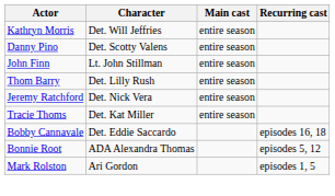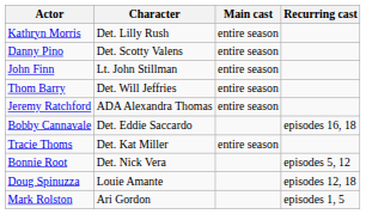Kathryn Morris | Character: Det. Will Jeffries -> Det. Lilly Rush
Thom Barry | Character: Det. Lilly Rush -> Det. Will Jeffries
Jeremy Ratchford | Character: Det. Nick Vera -> ADA Alexandra Thomas
rows swapped: Tracie Thoms <-> Bobby Cannavale
Bonnie Root | Character: ADA Alexandra Thomas -> Det. Nick Vera
+ row: Doug Spinuzza | Louie Amante | episodes 12, 18
